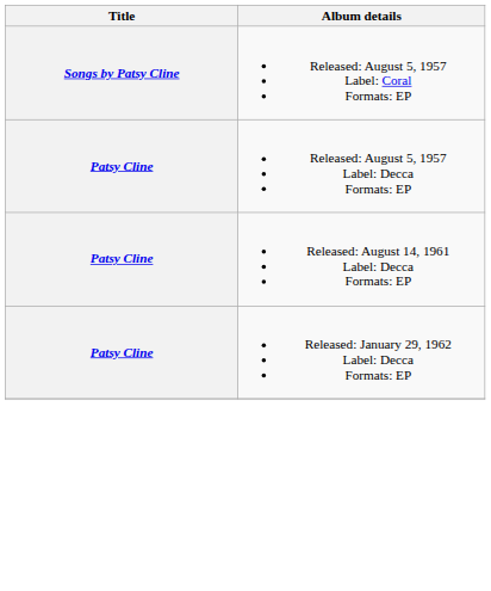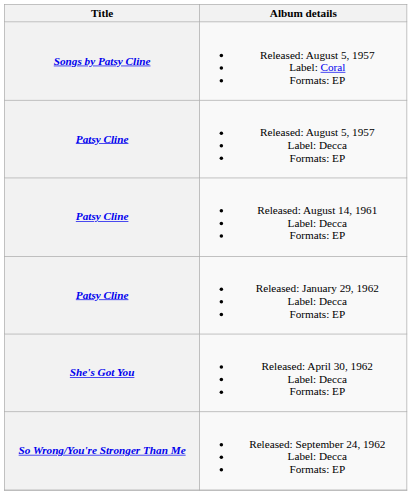+ row: She's Got You | Released: April 30, 1962 Label: Decca Formats: EP
+ row: So Wrong/You're Stronger Than Me | Released: September 24, 1962 Label: Decca Formats: EP
